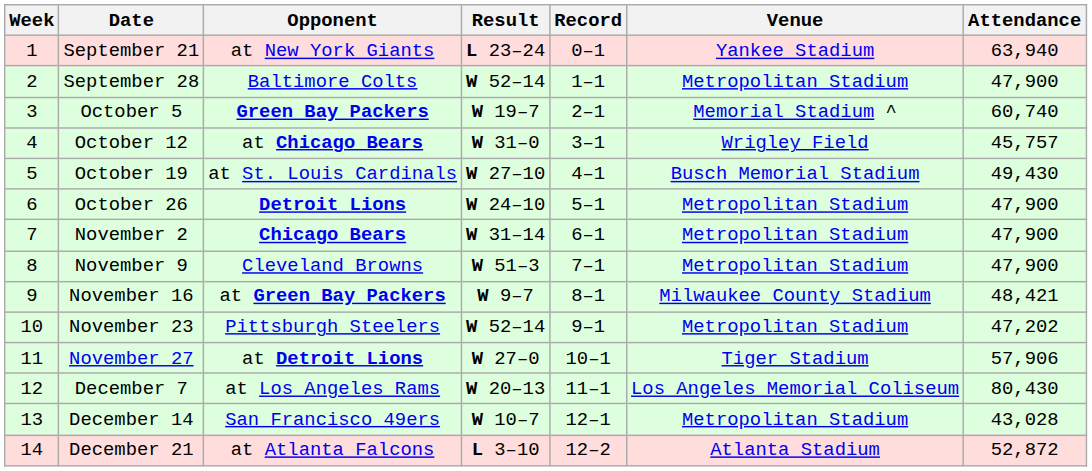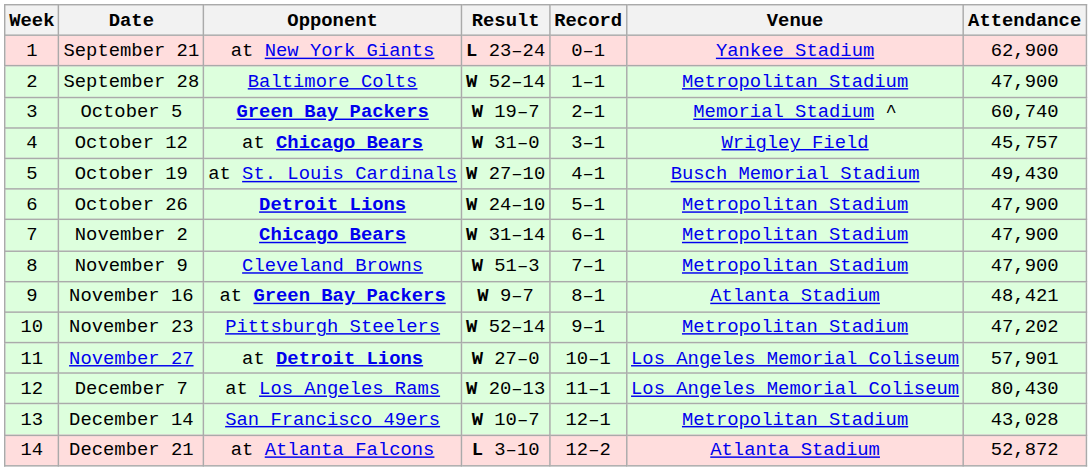September 21 | Attendance: 63,940 -> 62,900
November 16 | Venue: Milwaukee County Stadium -> Atlanta Stadium
November 27 | Venue: Tiger Stadium -> Los Angeles Memorial Coliseum
November 27 | Attendance: 57,906 -> 57,901
